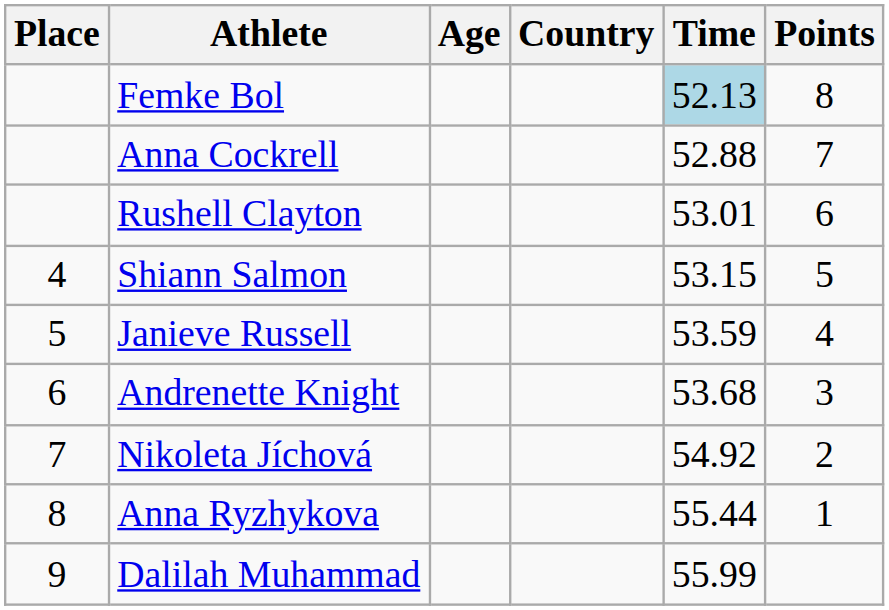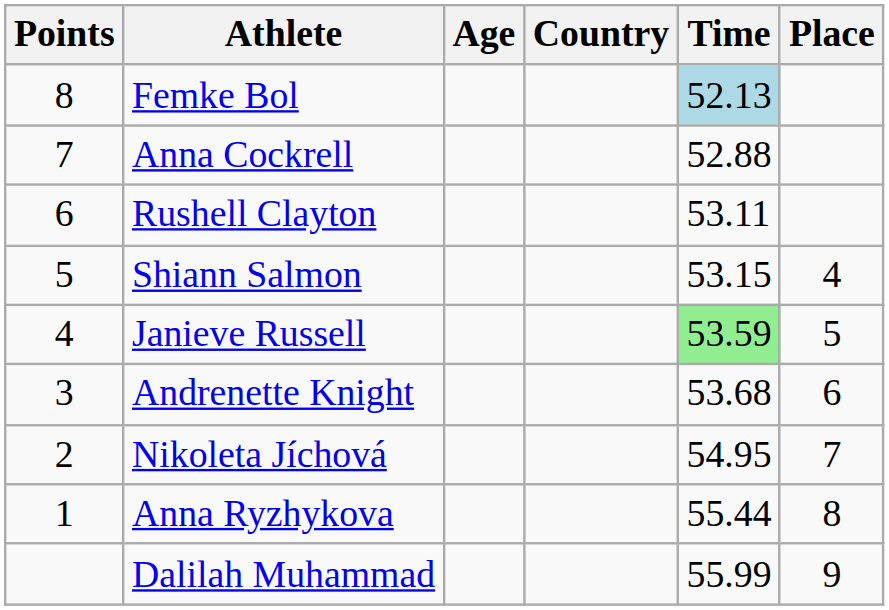columns swapped: Place <-> Points
Rushell Clayton | Time: 53.01 -> 53.11
Janieve Russell | Time: no background -> lightgreen background
Nikoleta Jíchová | Time: 54.92 -> 54.95
